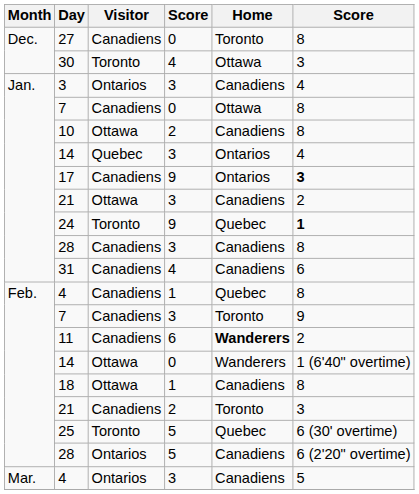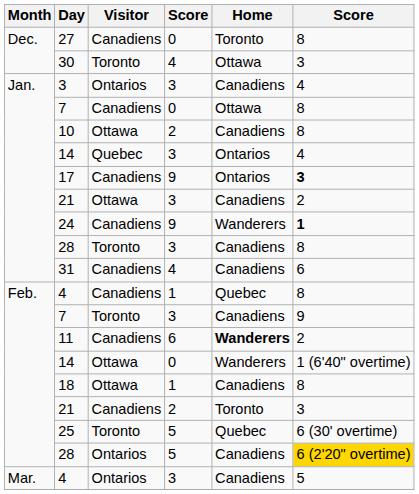24 | Visitor: Toronto -> Canadiens
24 | Home: Quebec -> Wanderers
28 / 3 | Visitor: Canadiens -> Toronto
7 / 3 | Visitor: Canadiens -> Toronto
7 / 3 | Home: Toronto -> Canadiens
28 / 5 | column 6: no background -> gold background
